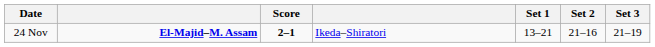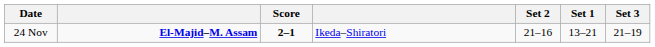columns swapped: Set 1 <-> Set 2
